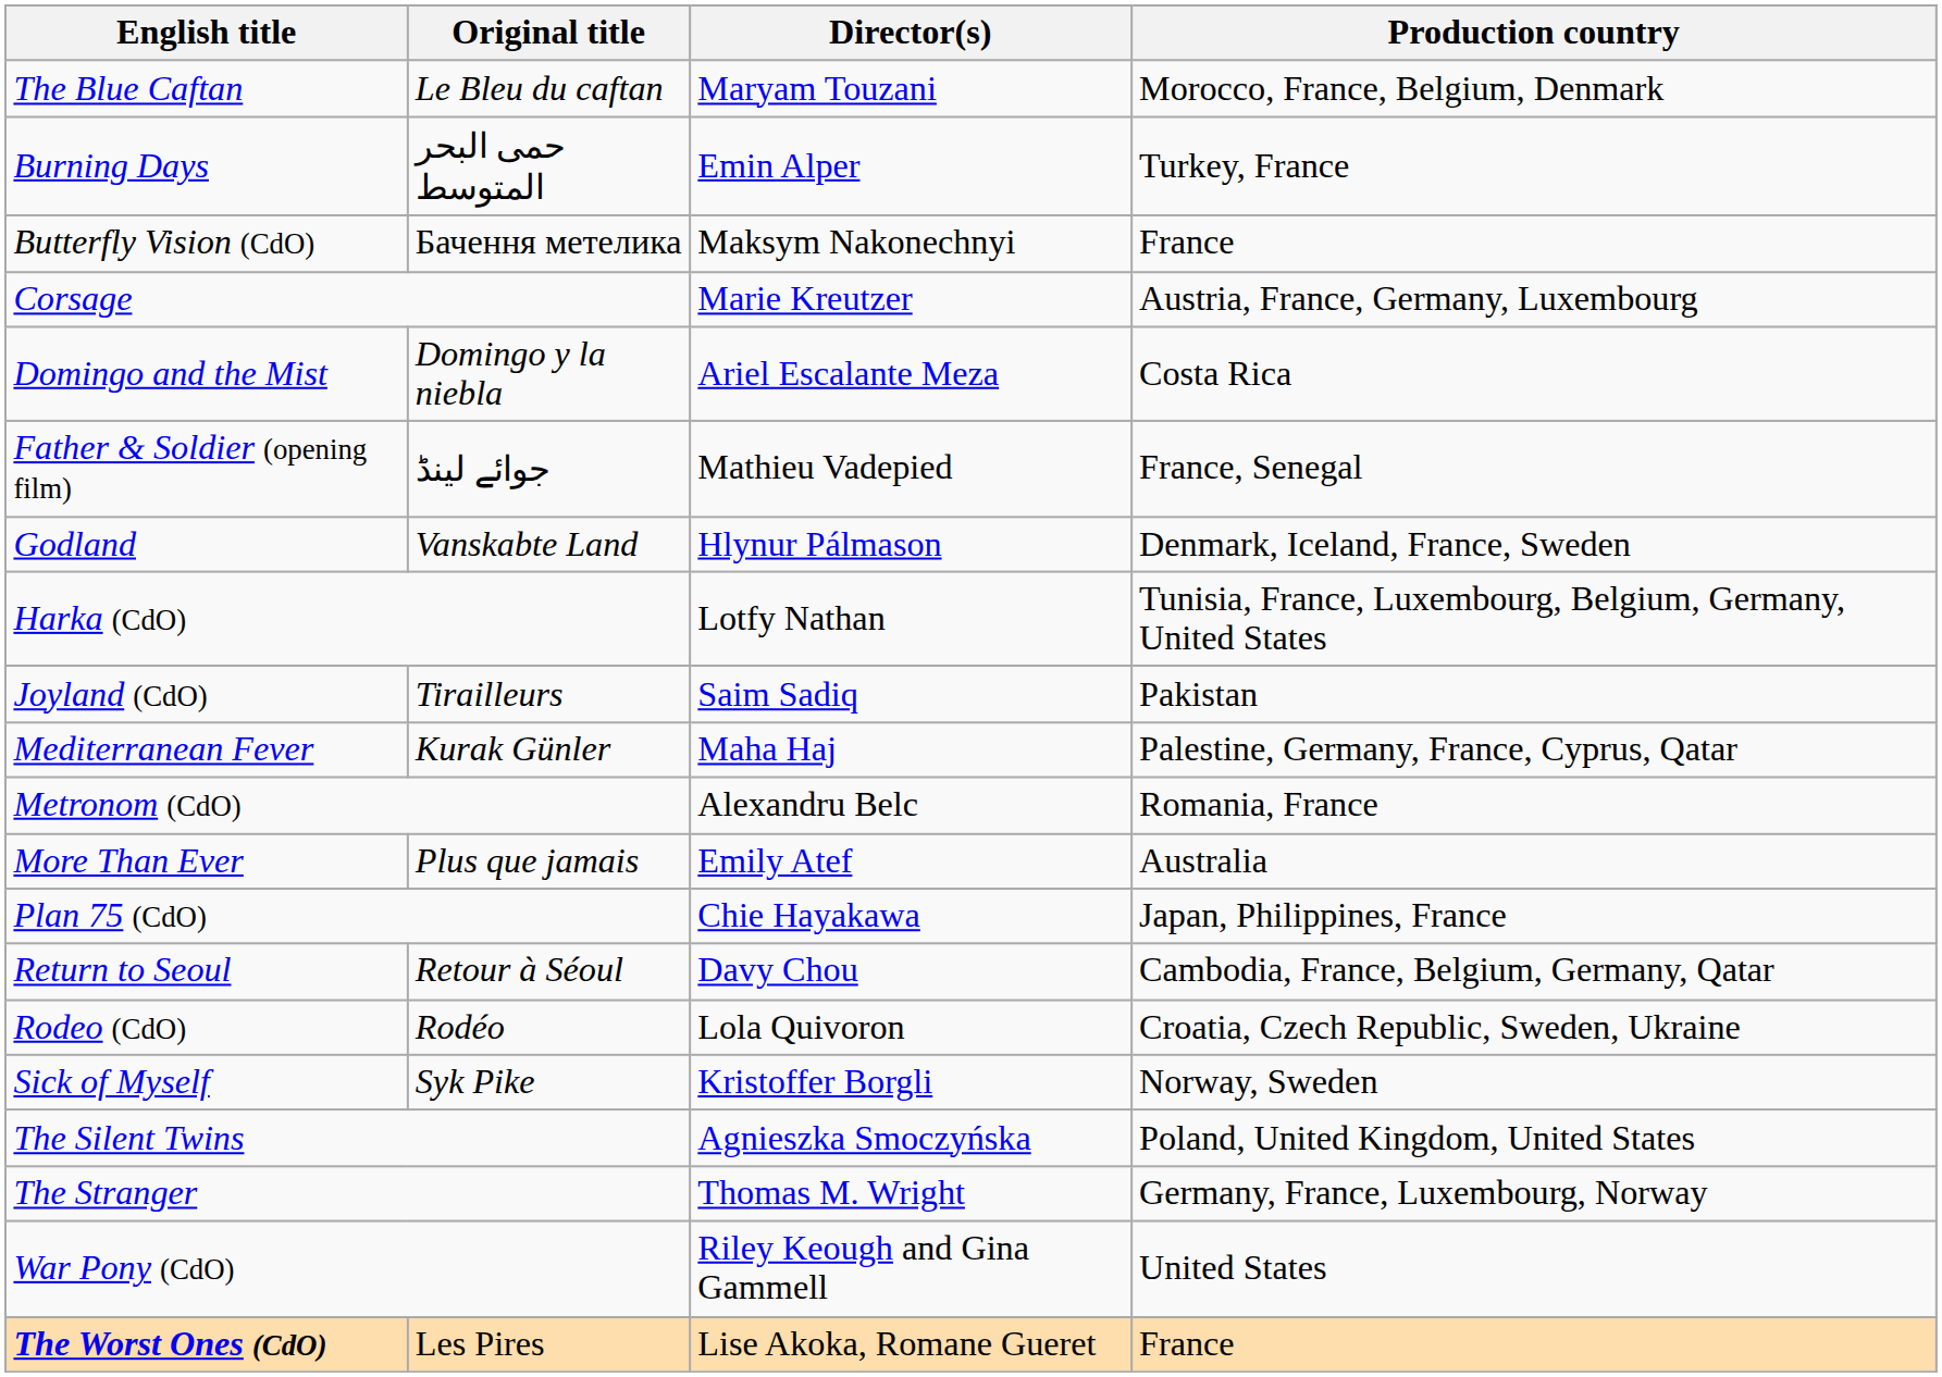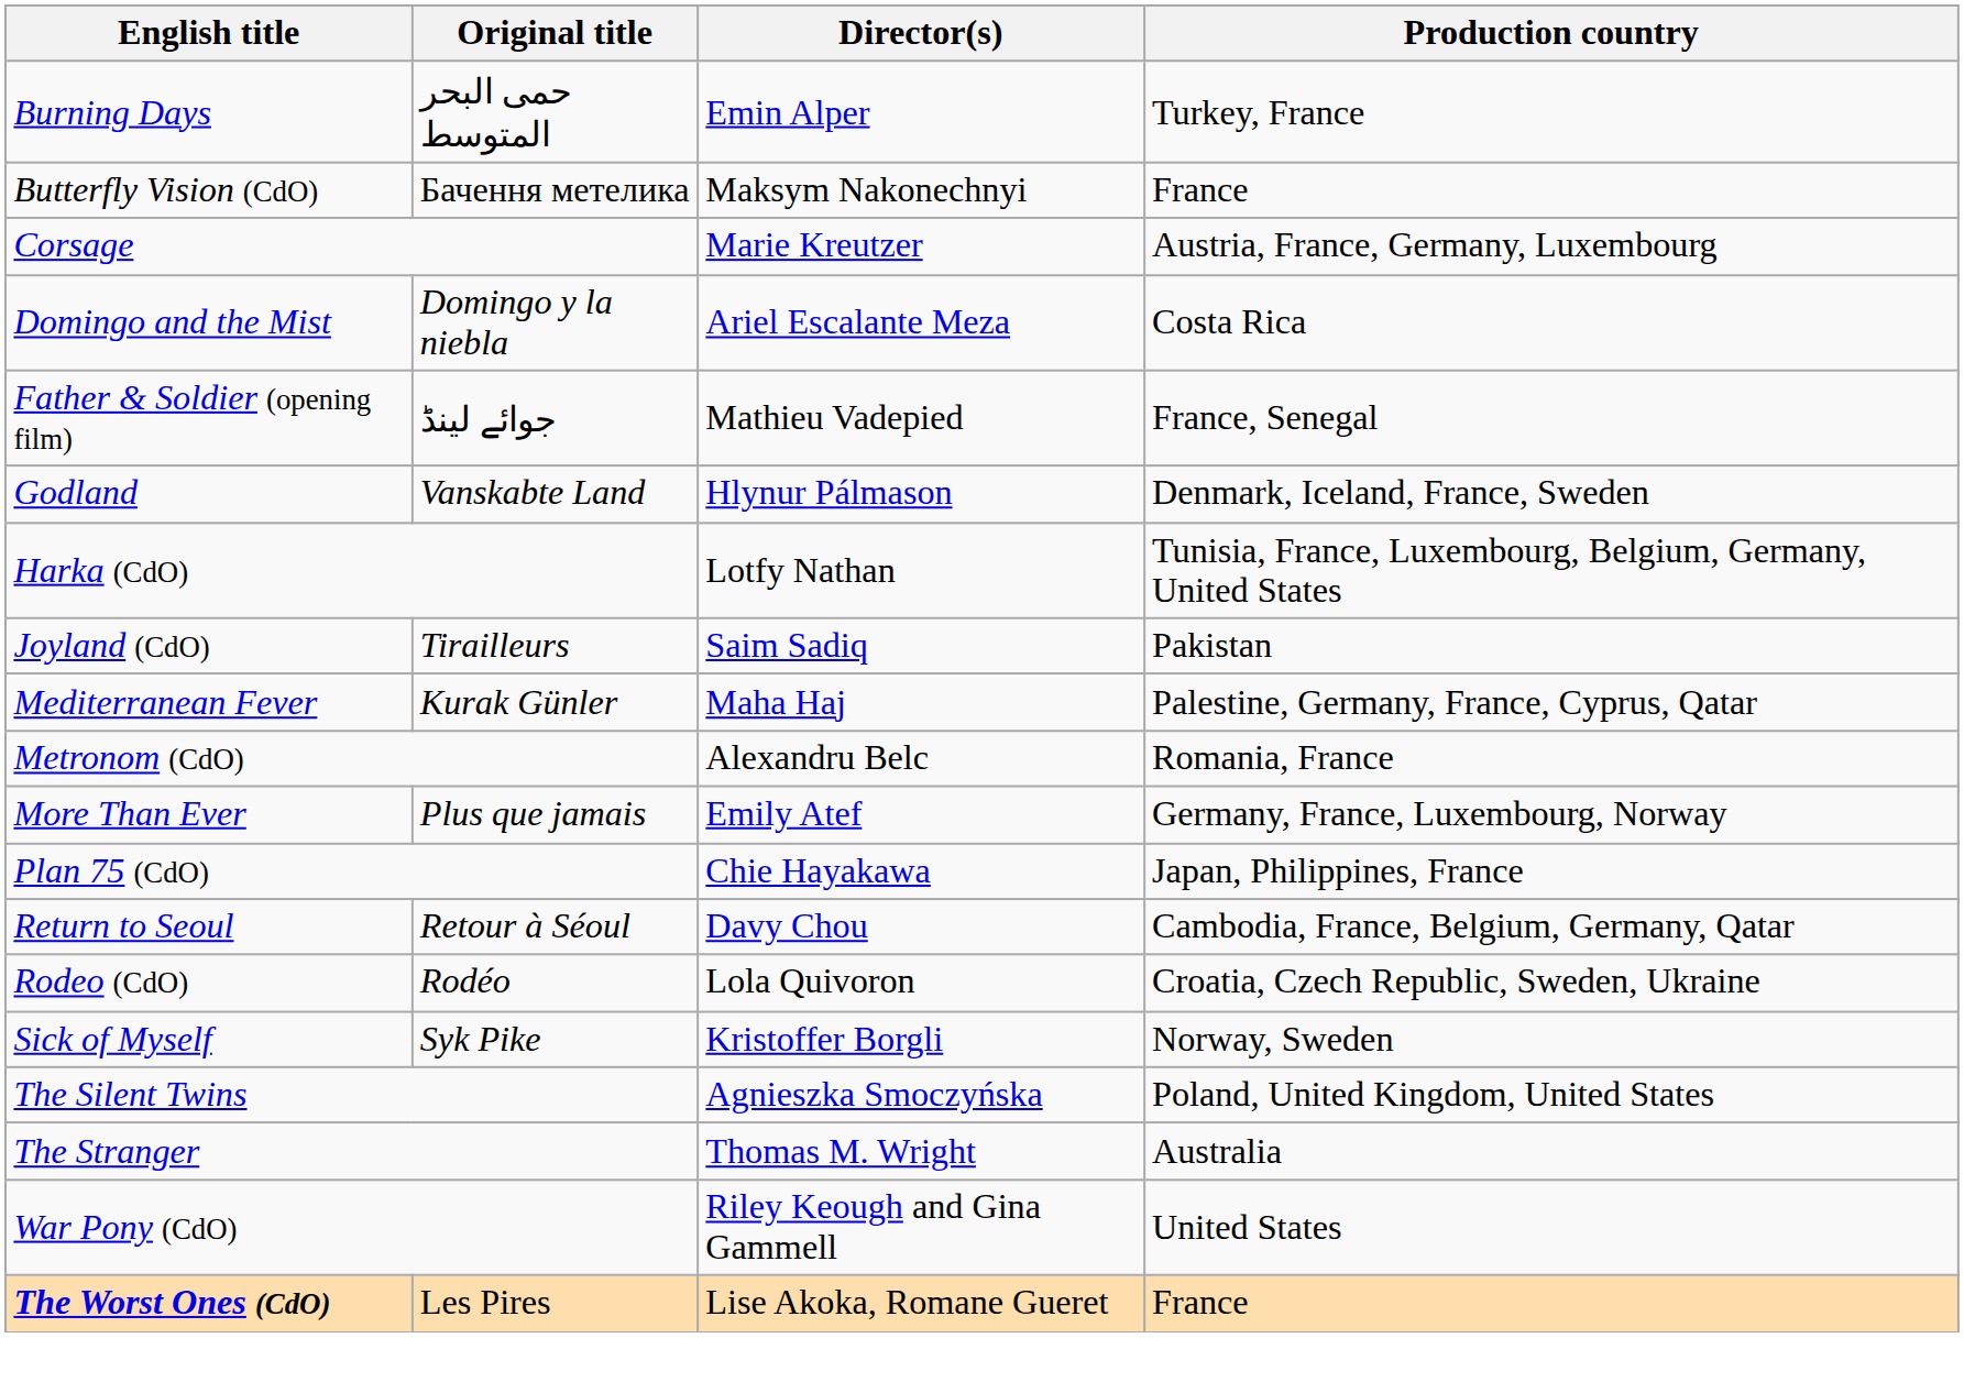- row: The Blue Caftan | Le Bleu du caftan | Maryam Touzani | Morocco, France, Belgium, Denmark
More Than Ever | Production country: Australia -> Germany, France, Luxembourg, Norway
The Stranger | Production country: Germany, France, Luxembourg, Norway -> Australia
